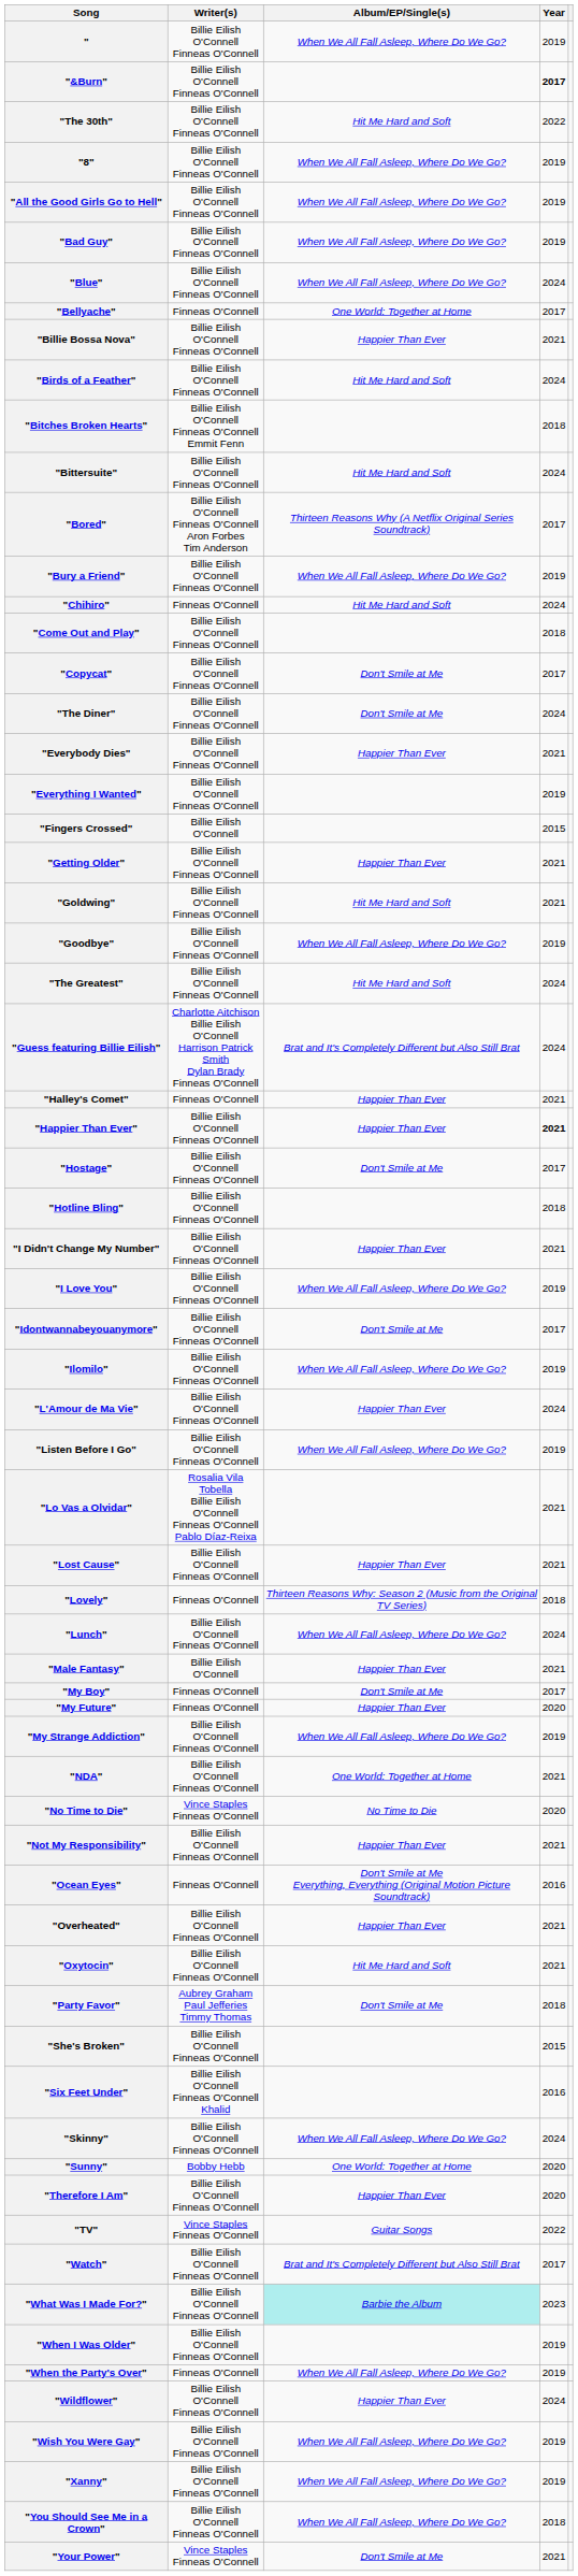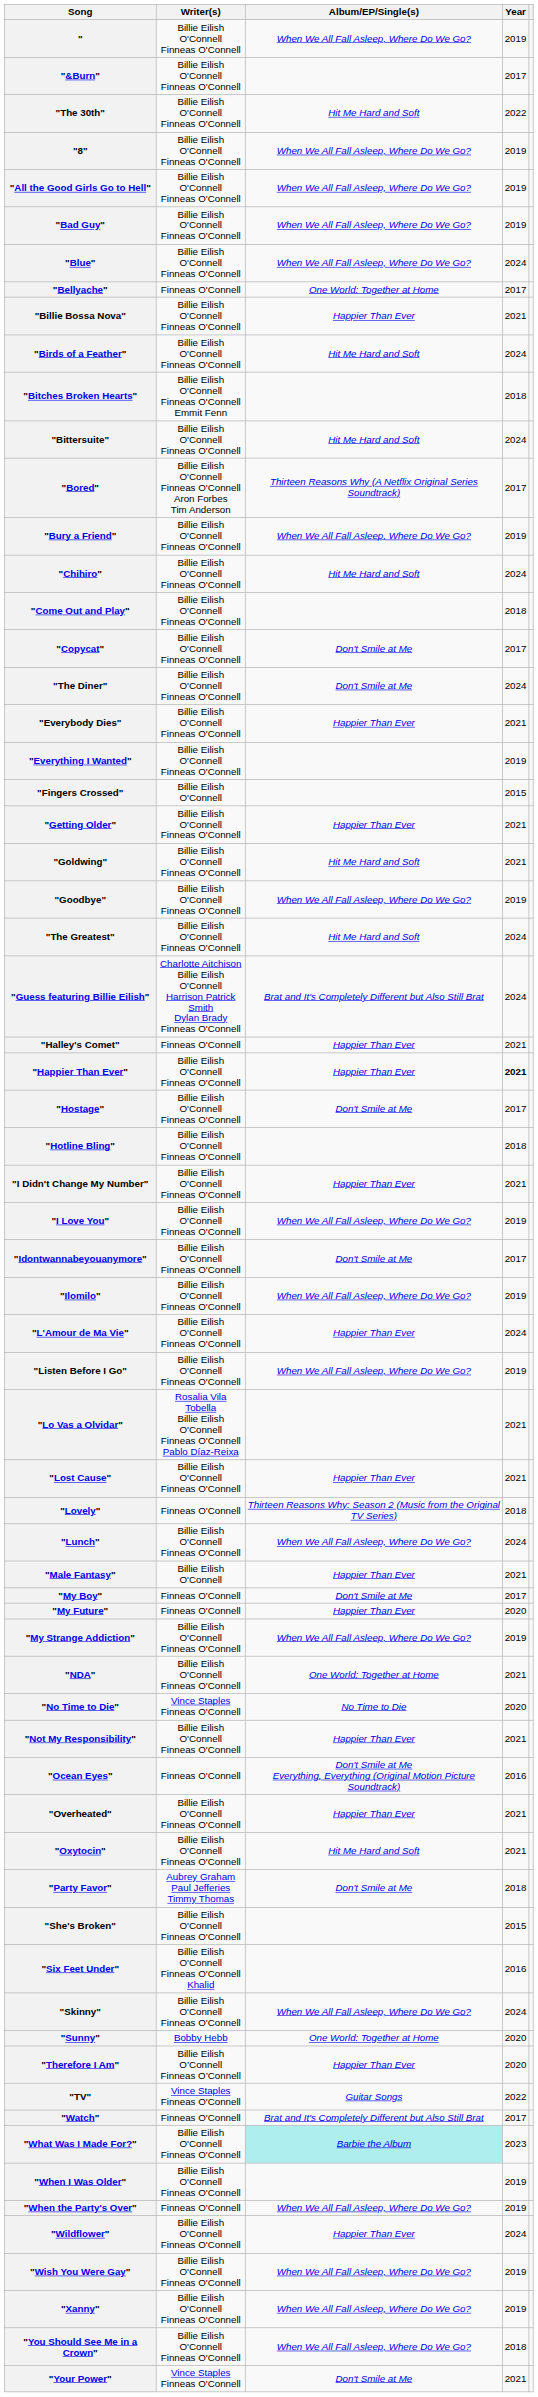"&Burn" | Year: bold -> normal
"Chihiro" | Writer(s): Finneas O'Connell -> Billie Eilish O'Connell Finneas O'Connell
"Watch" | Writer(s): Billie Eilish O'Connell Finneas O'Connell -> Finneas O'Connell
